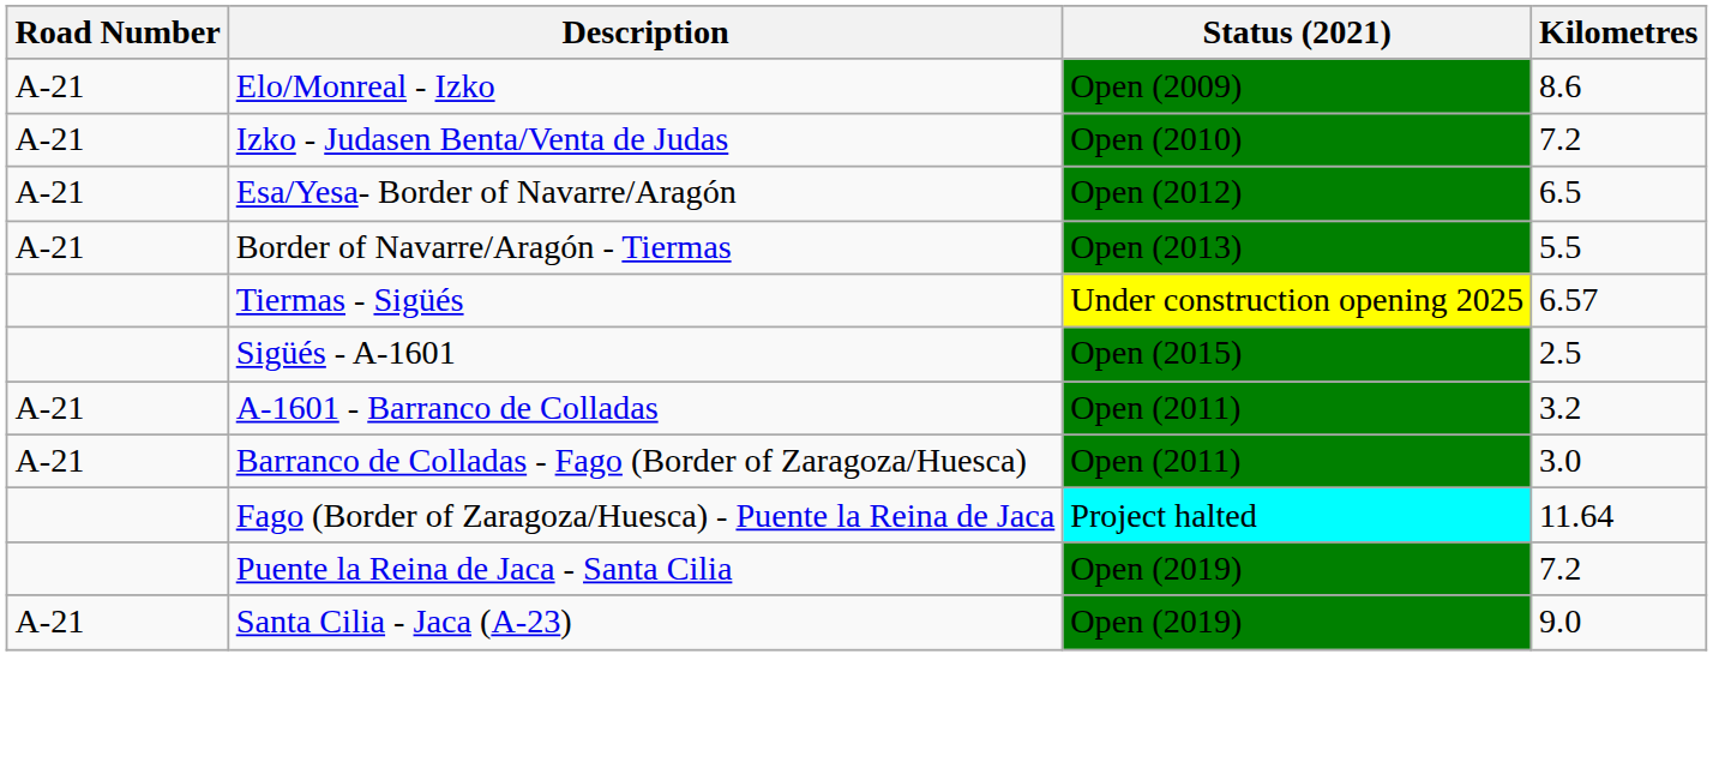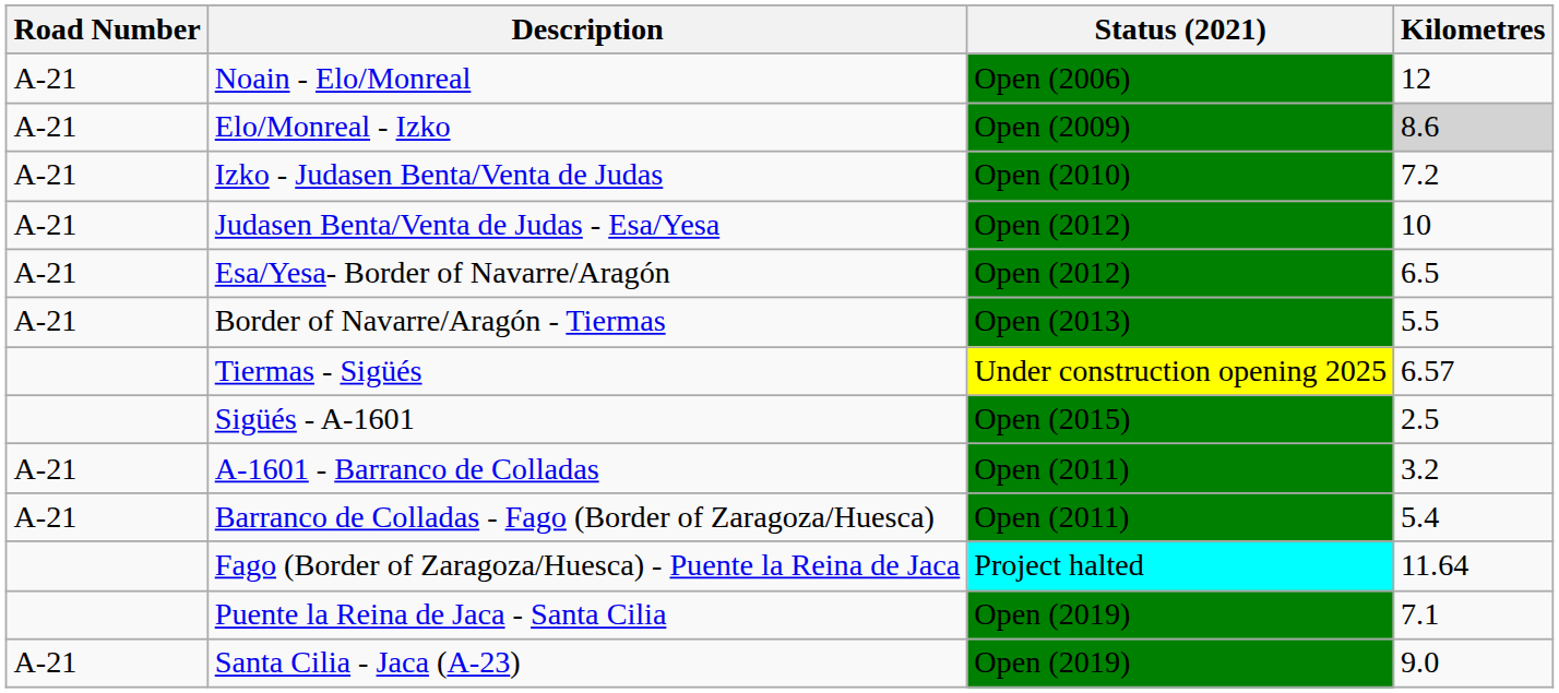+ row: A-21 | Noain - Elo/Monreal | Open (2006) | 12
Elo/Monreal - Izko | Kilometres: no background -> lightgrey background
+ row: A-21 | Judasen Benta/Venta de Judas - Esa/Yesa | Open (2012) | 10
Barranco de Colladas - Fago (Border of Zaragoza/Huesca) | Kilometres: 3.0 -> 5.4
Puente la Reina de Jaca - Santa Cilia | Kilometres: 7.2 -> 7.1
